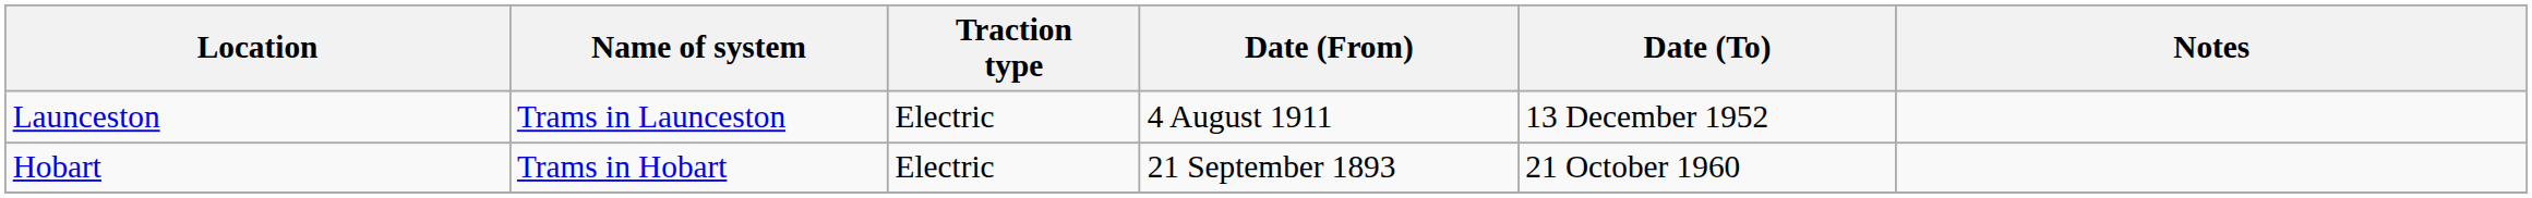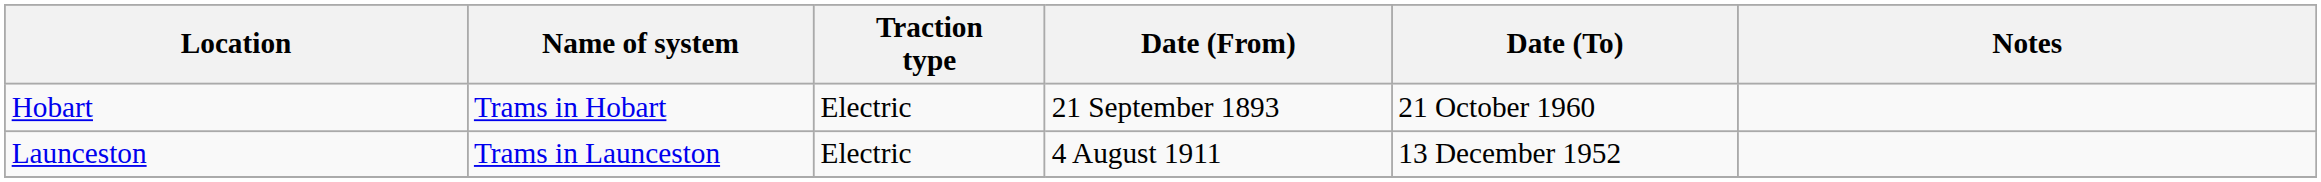rows swapped: Hobart <-> Launceston
